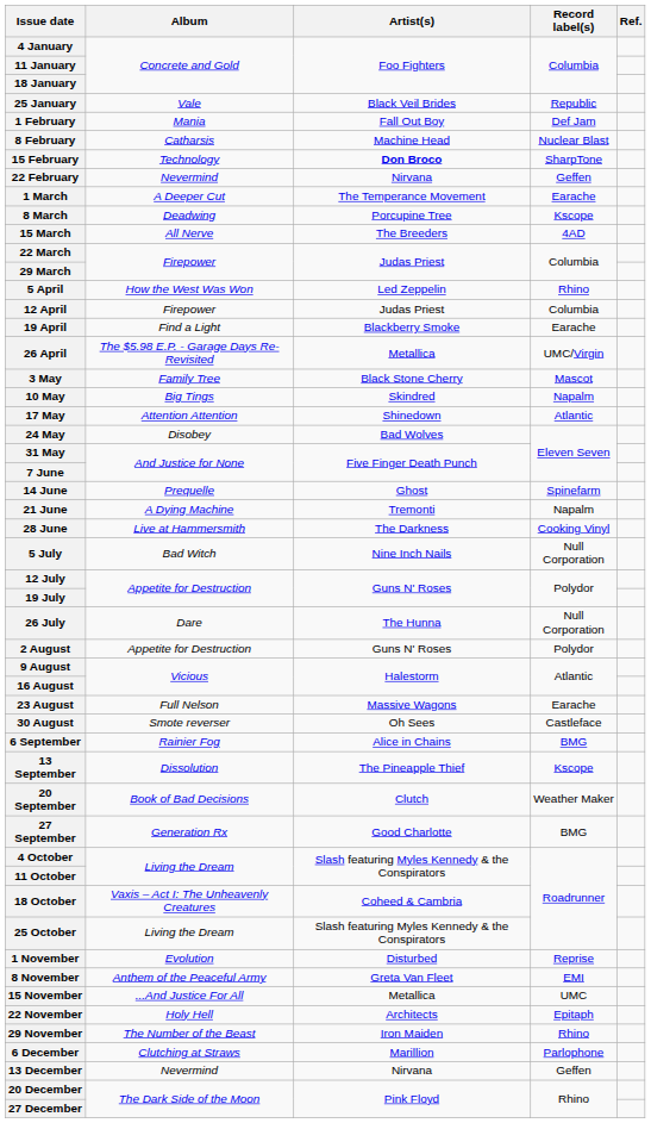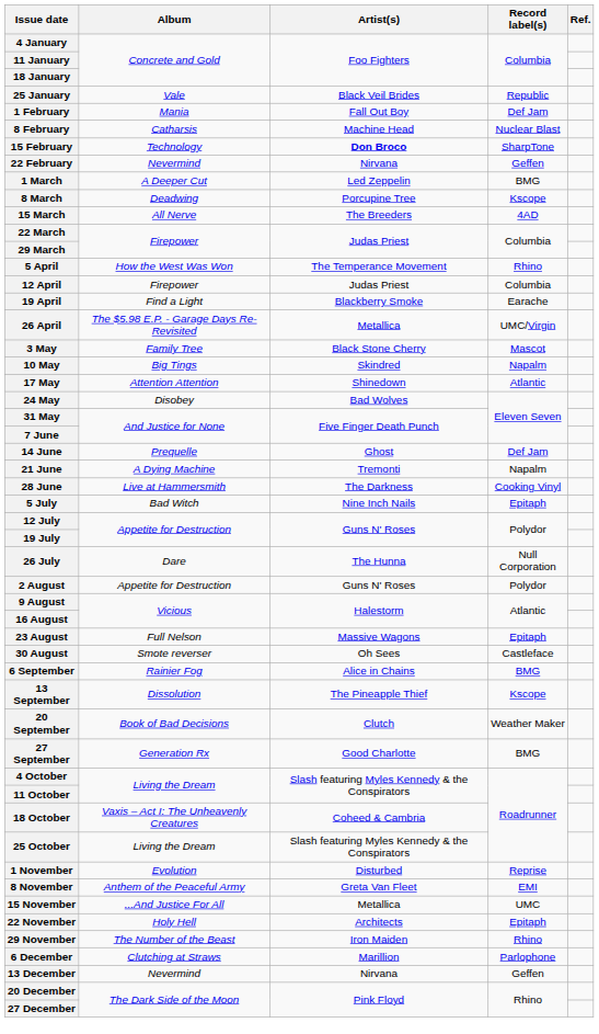1 March | Artist(s): The Temperance Movement -> Led Zeppelin
1 March | Record label(s): Earache -> BMG
5 April | Artist(s): Led Zeppelin -> The Temperance Movement
14 June | Record label(s): Spinefarm -> Def Jam
5 July | Record label(s): Null Corporation -> Epitaph
23 August | Record label(s): Earache -> Epitaph
